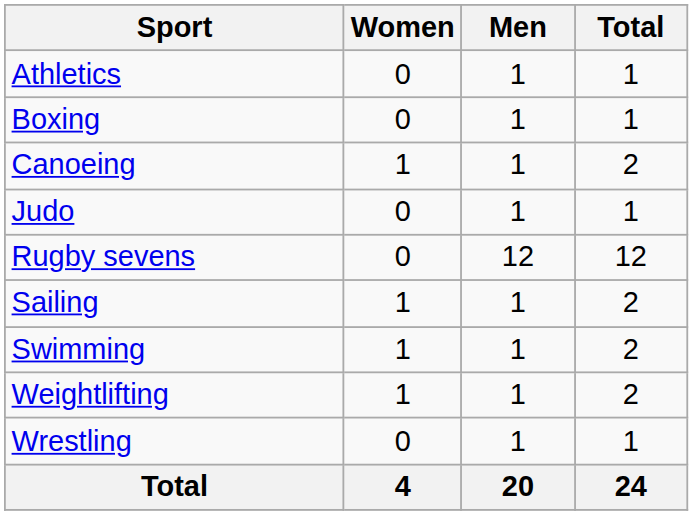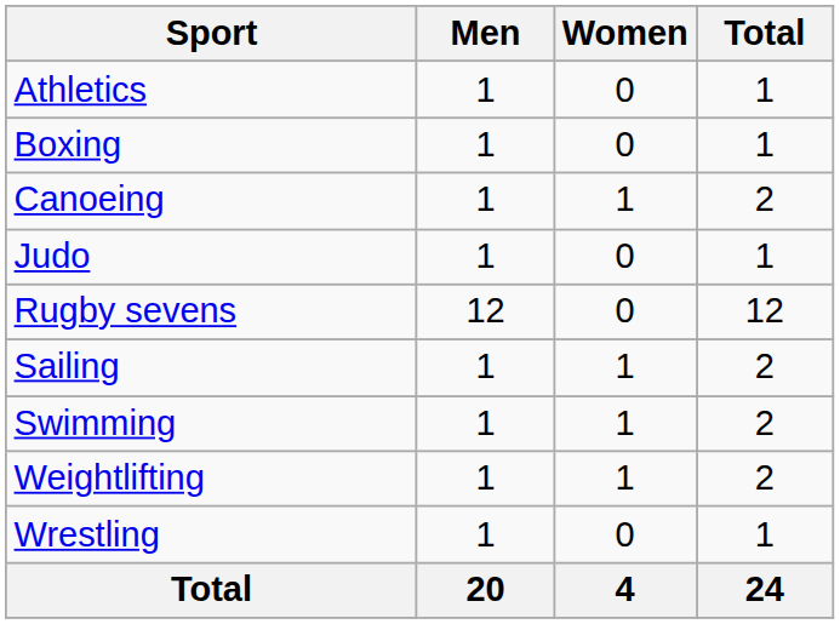columns swapped: Men <-> Women
